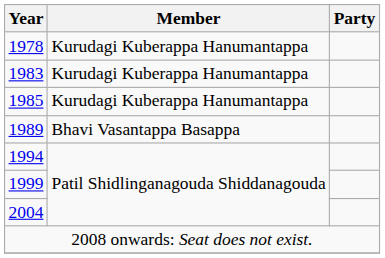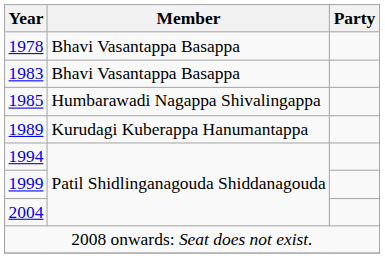1978 | Member: Kurudagi Kuberappa Hanumantappa -> Bhavi Vasantappa Basappa
1983 | Member: Kurudagi Kuberappa Hanumantappa -> Bhavi Vasantappa Basappa
1985 | Member: Kurudagi Kuberappa Hanumantappa -> Humbarawadi Nagappa Shivalingappa
1989 | Member: Bhavi Vasantappa Basappa -> Kurudagi Kuberappa Hanumantappa
